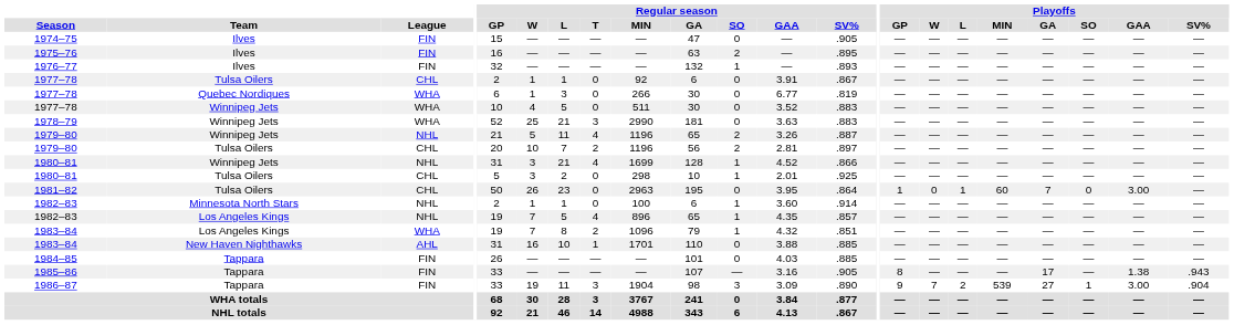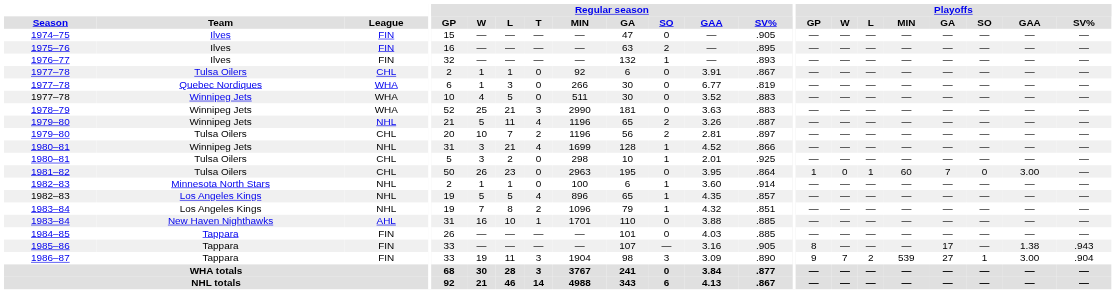1982–83 / Los Angeles Kings | Regular season / W: 7 -> 5
1983–84 / Los Angeles Kings | League: WHA -> NHL
